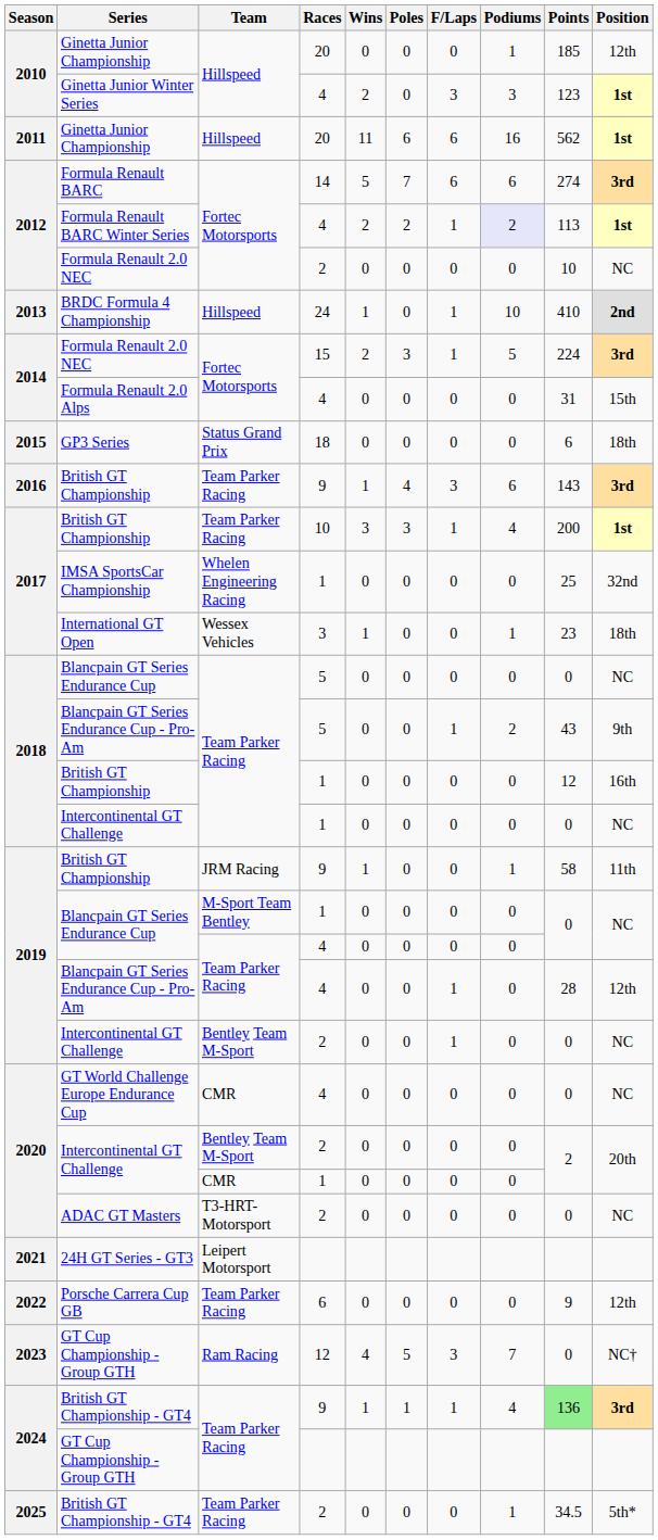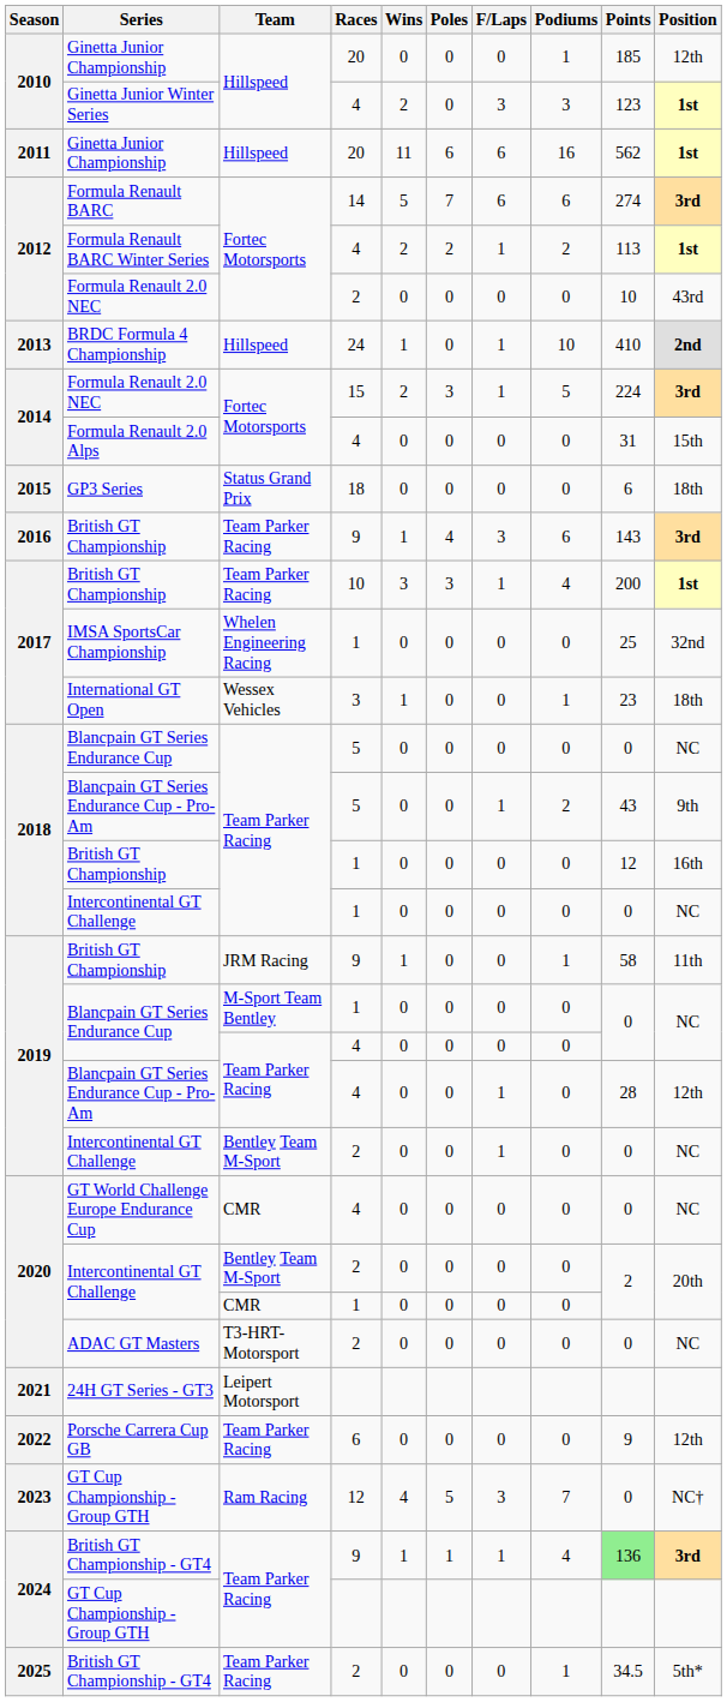Formula Renault BARC Winter Series | Podiums: lavender background -> no background
2012 / Formula Renault 2.0 NEC | Position: NC -> 43rd
